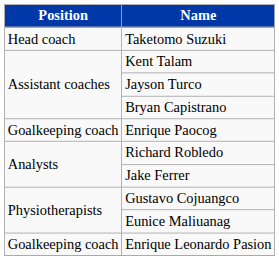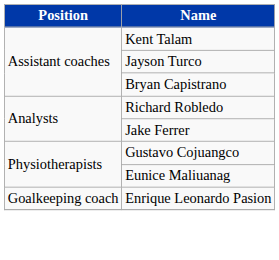- row: Head coach | Taketomo Suzuki
- row: Goalkeeping coach | Enrique Paocog
